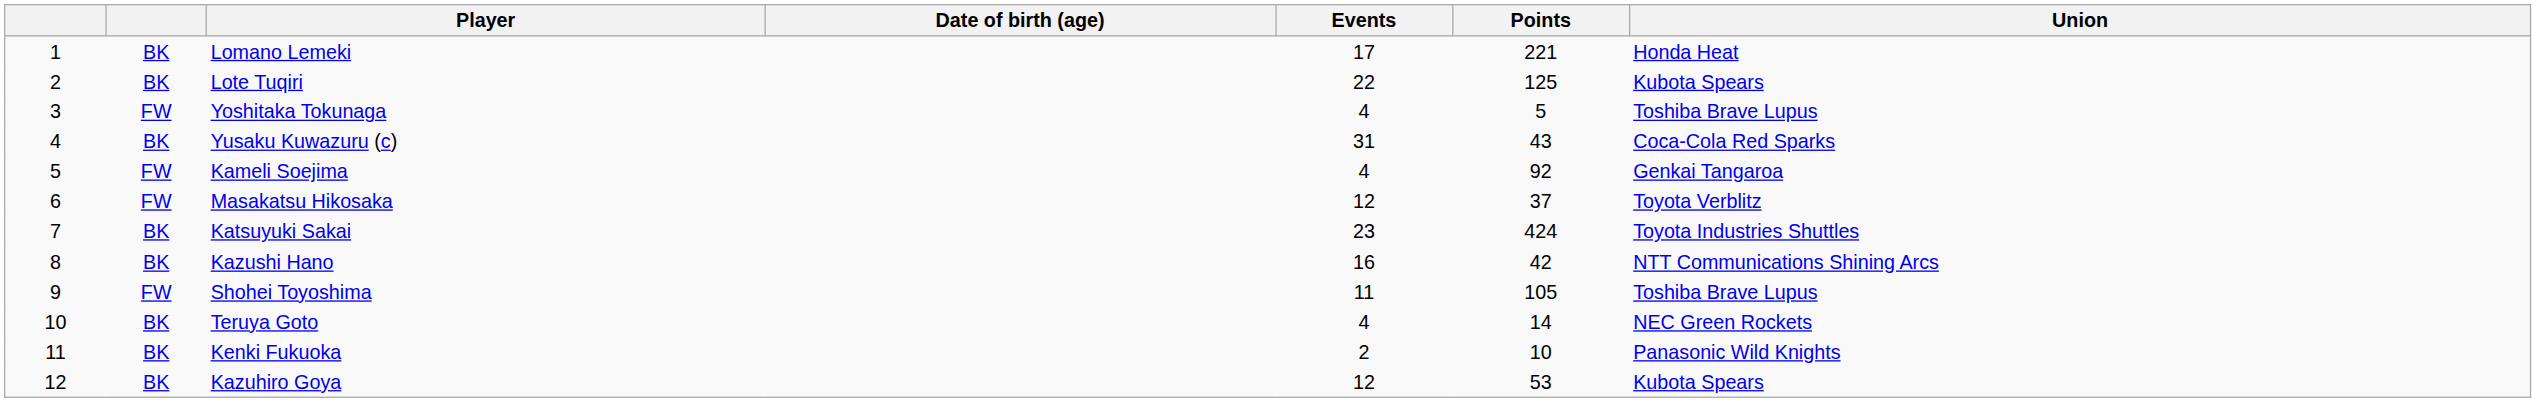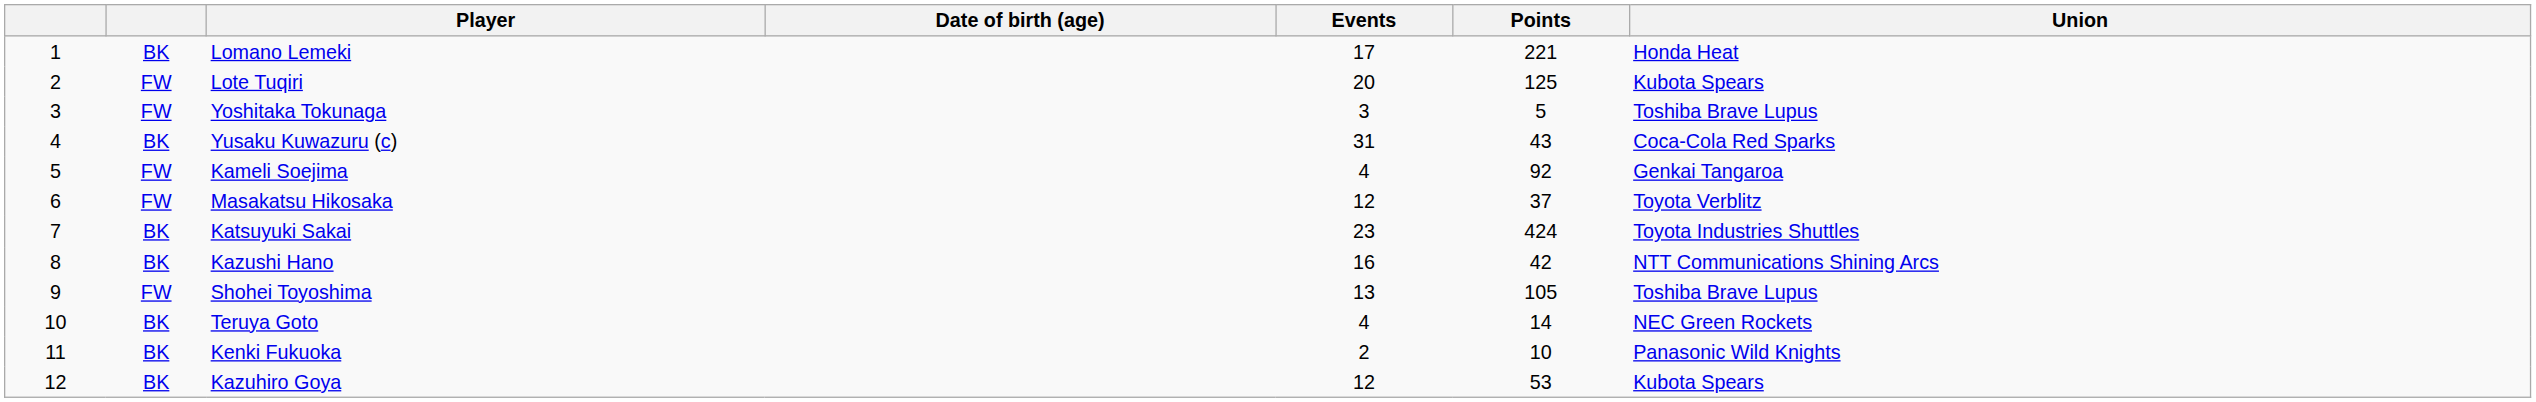Lote Tuqiri | column 2: BK -> FW
Lote Tuqiri | Events: 22 -> 20
Yoshitaka Tokunaga | Events: 4 -> 3
Shohei Toyoshima | Events: 11 -> 13
